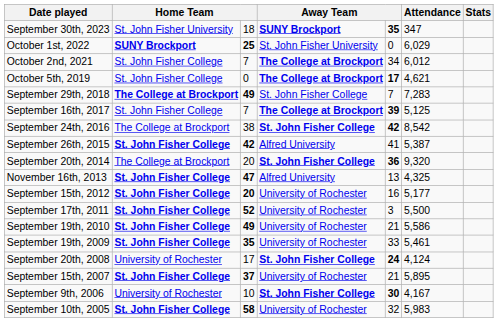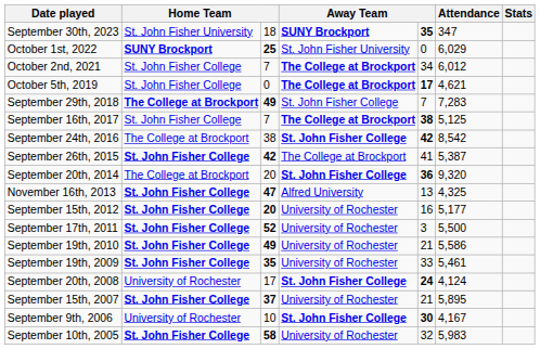September 16th, 2017 | column 5: 39 -> 38
September 26th, 2015 | column 4: Alfred University -> The College at Brockport
